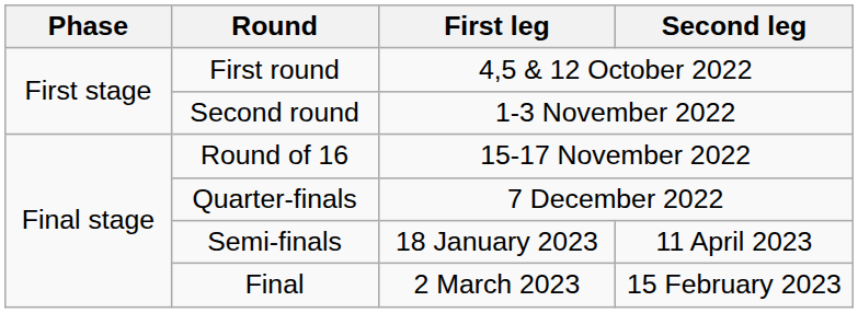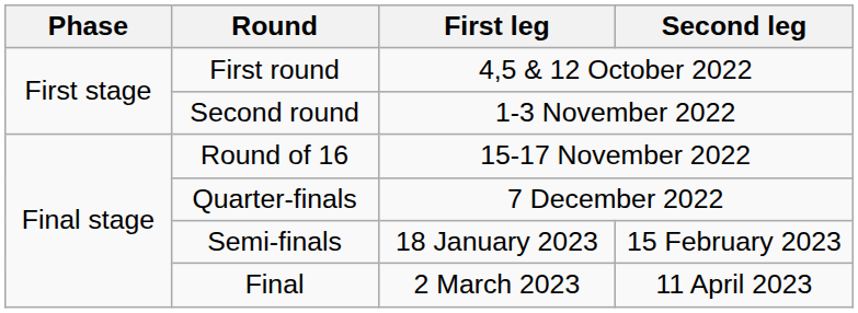Semi-finals | Second leg: 11 April 2023 -> 15 February 2023
Final | Second leg: 15 February 2023 -> 11 April 2023
